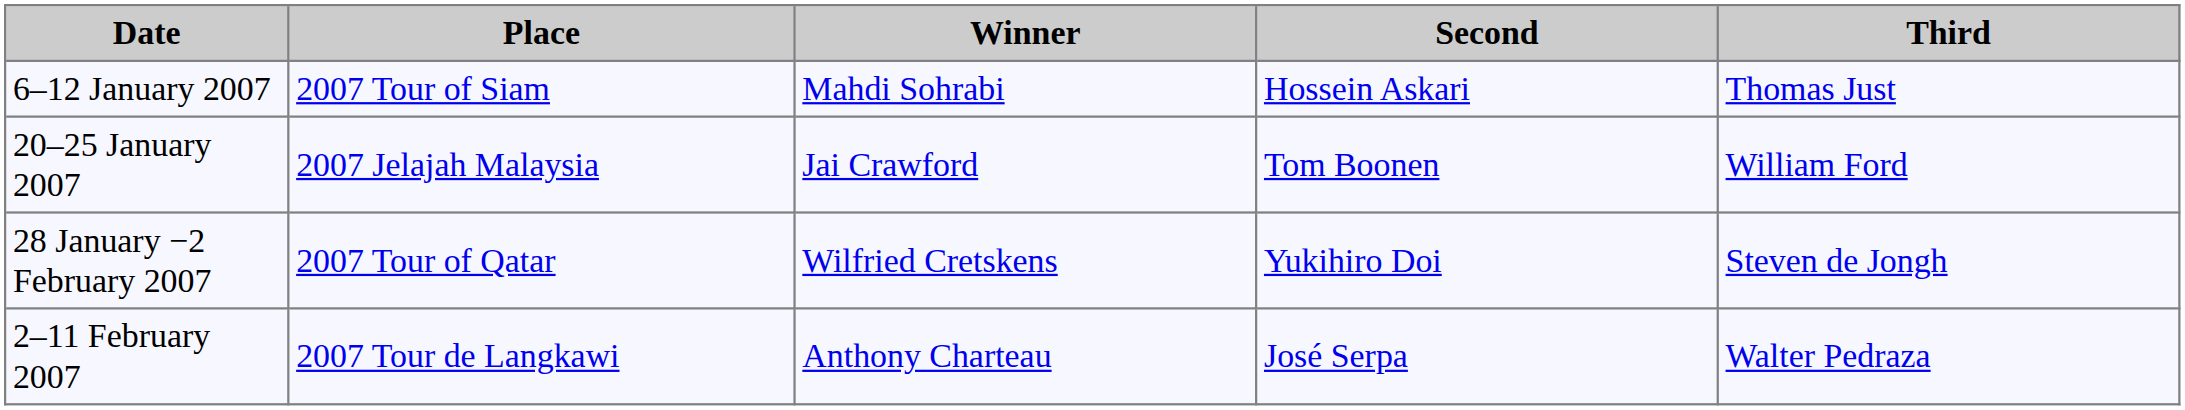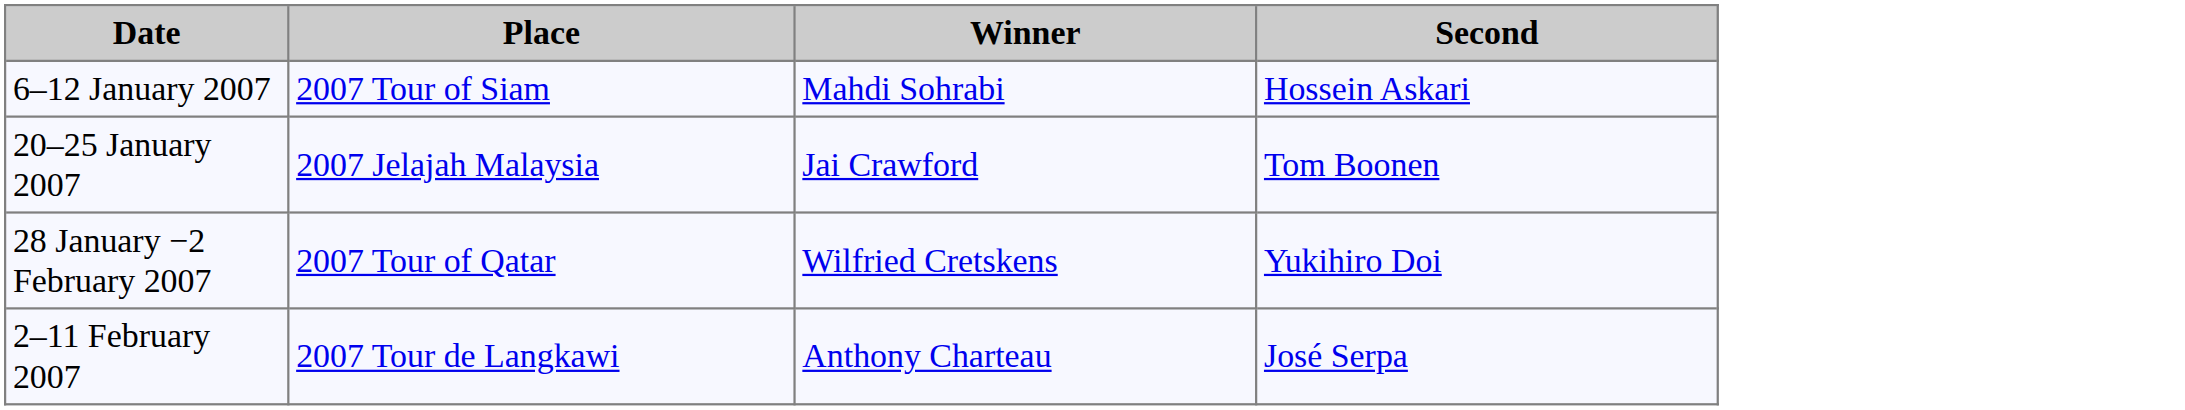- column: Third | Thomas Just | William Ford | Steven de Jongh | Walter Pedraza
